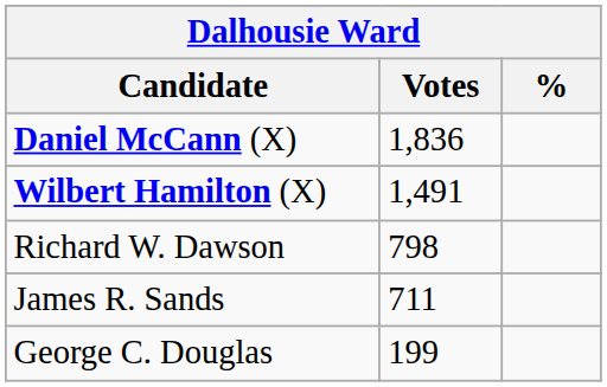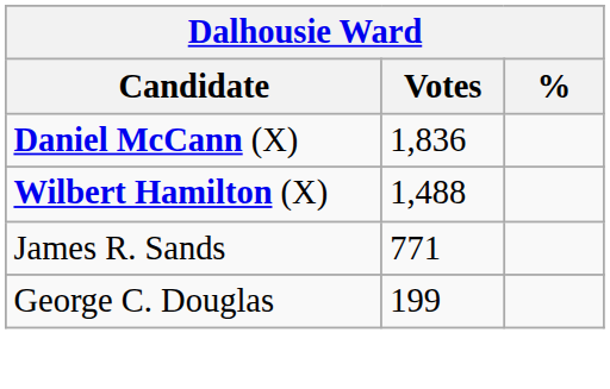Wilbert Hamilton (X) | Votes: 1,491 -> 1,488
- row: Richard W. Dawson | 798
James R. Sands | Votes: 711 -> 771
